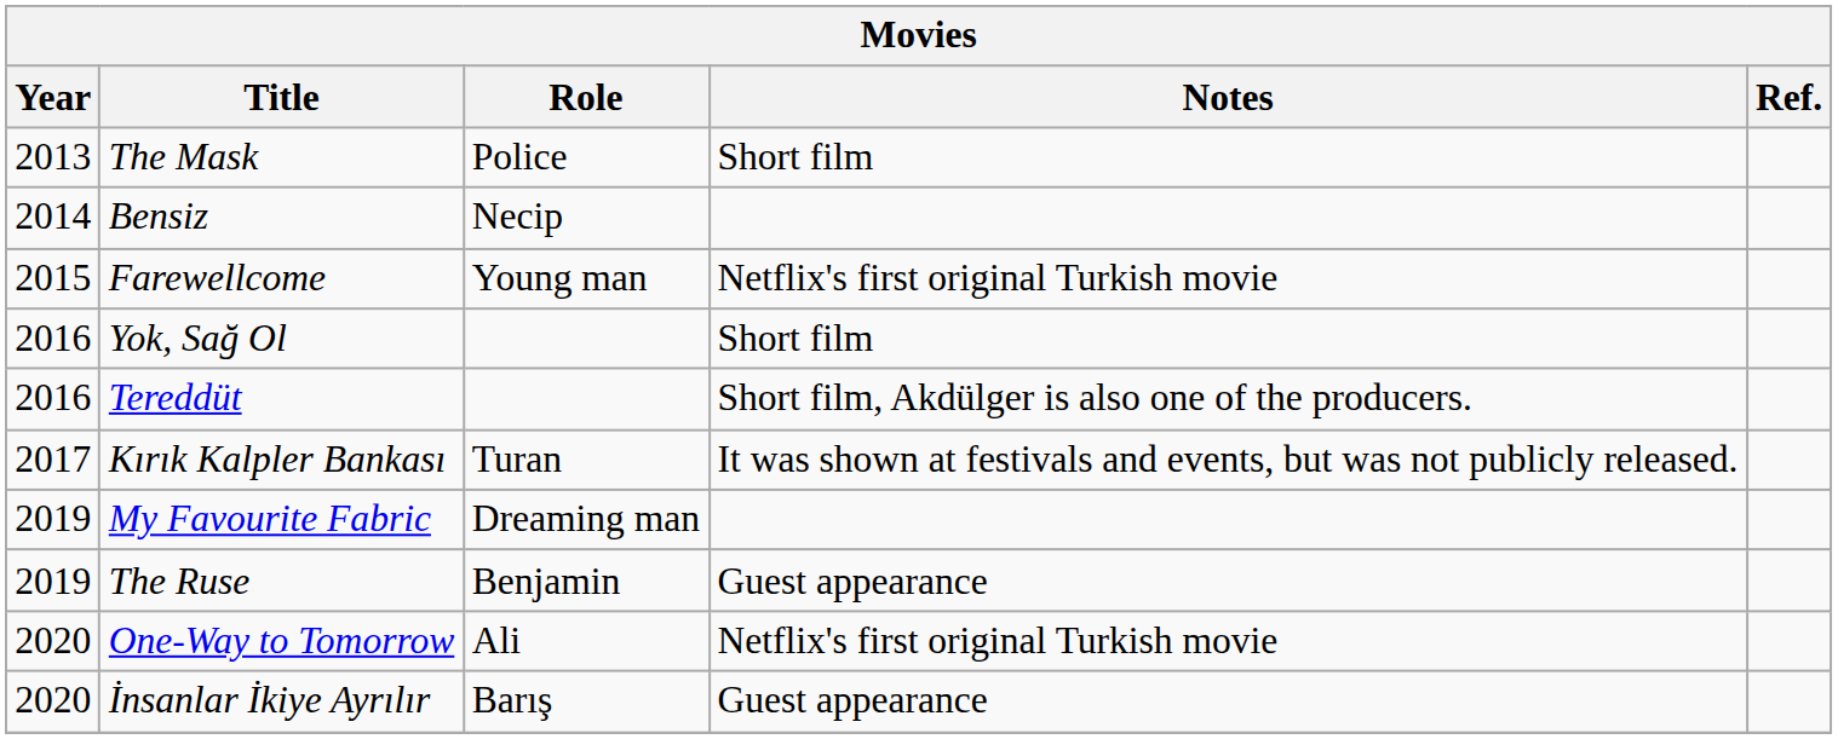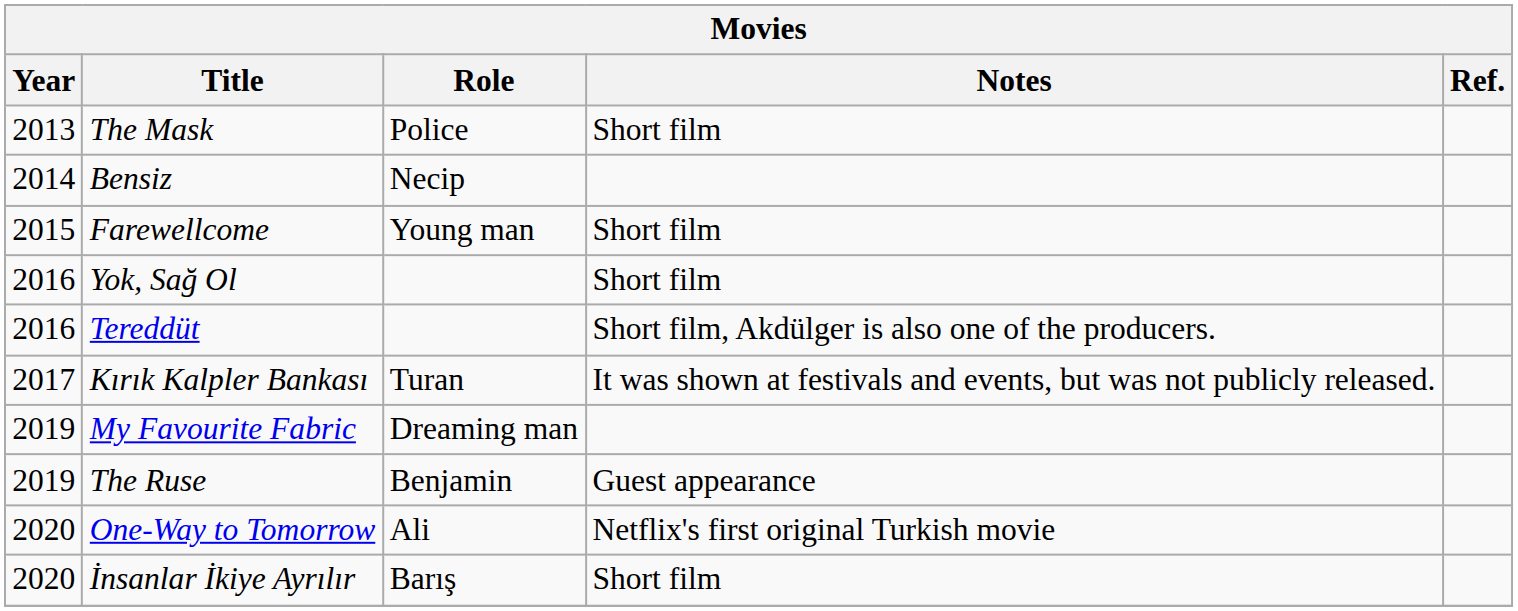Farewellcome | Notes: Netflix's first original Turkish movie -> Short film
İnsanlar İkiye Ayrılır | Notes: Guest appearance -> Short film
